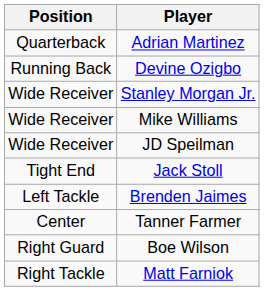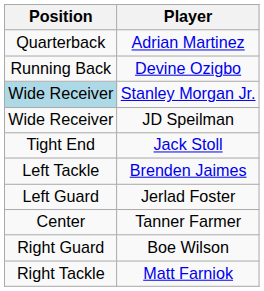Stanley Morgan Jr. | Position: no background -> lightblue background
- row: Wide Receiver | Mike Williams
+ row: Left Guard | Jerlad Foster
